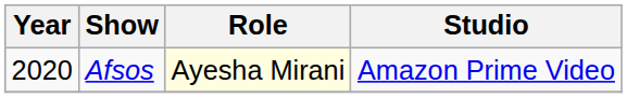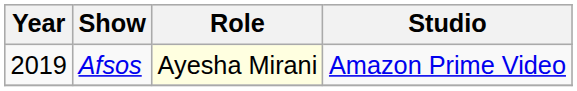Afsos | Year: 2020 -> 2019
